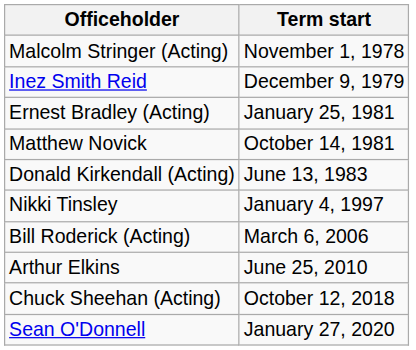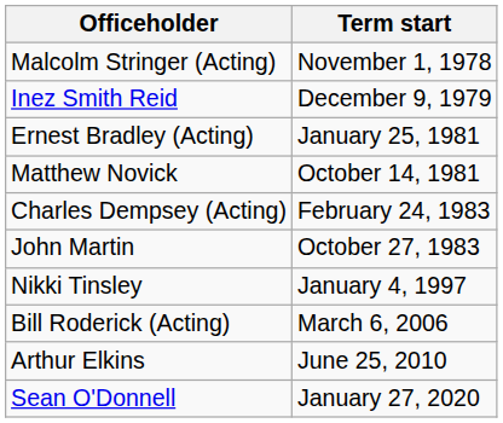+ row: Charles Dempsey (Acting) | February 24, 1983
- row: Donald Kirkendall (Acting) | June 13, 1983
+ row: John Martin | October 27, 1983
- row: Chuck Sheehan (Acting) | October 12, 2018
